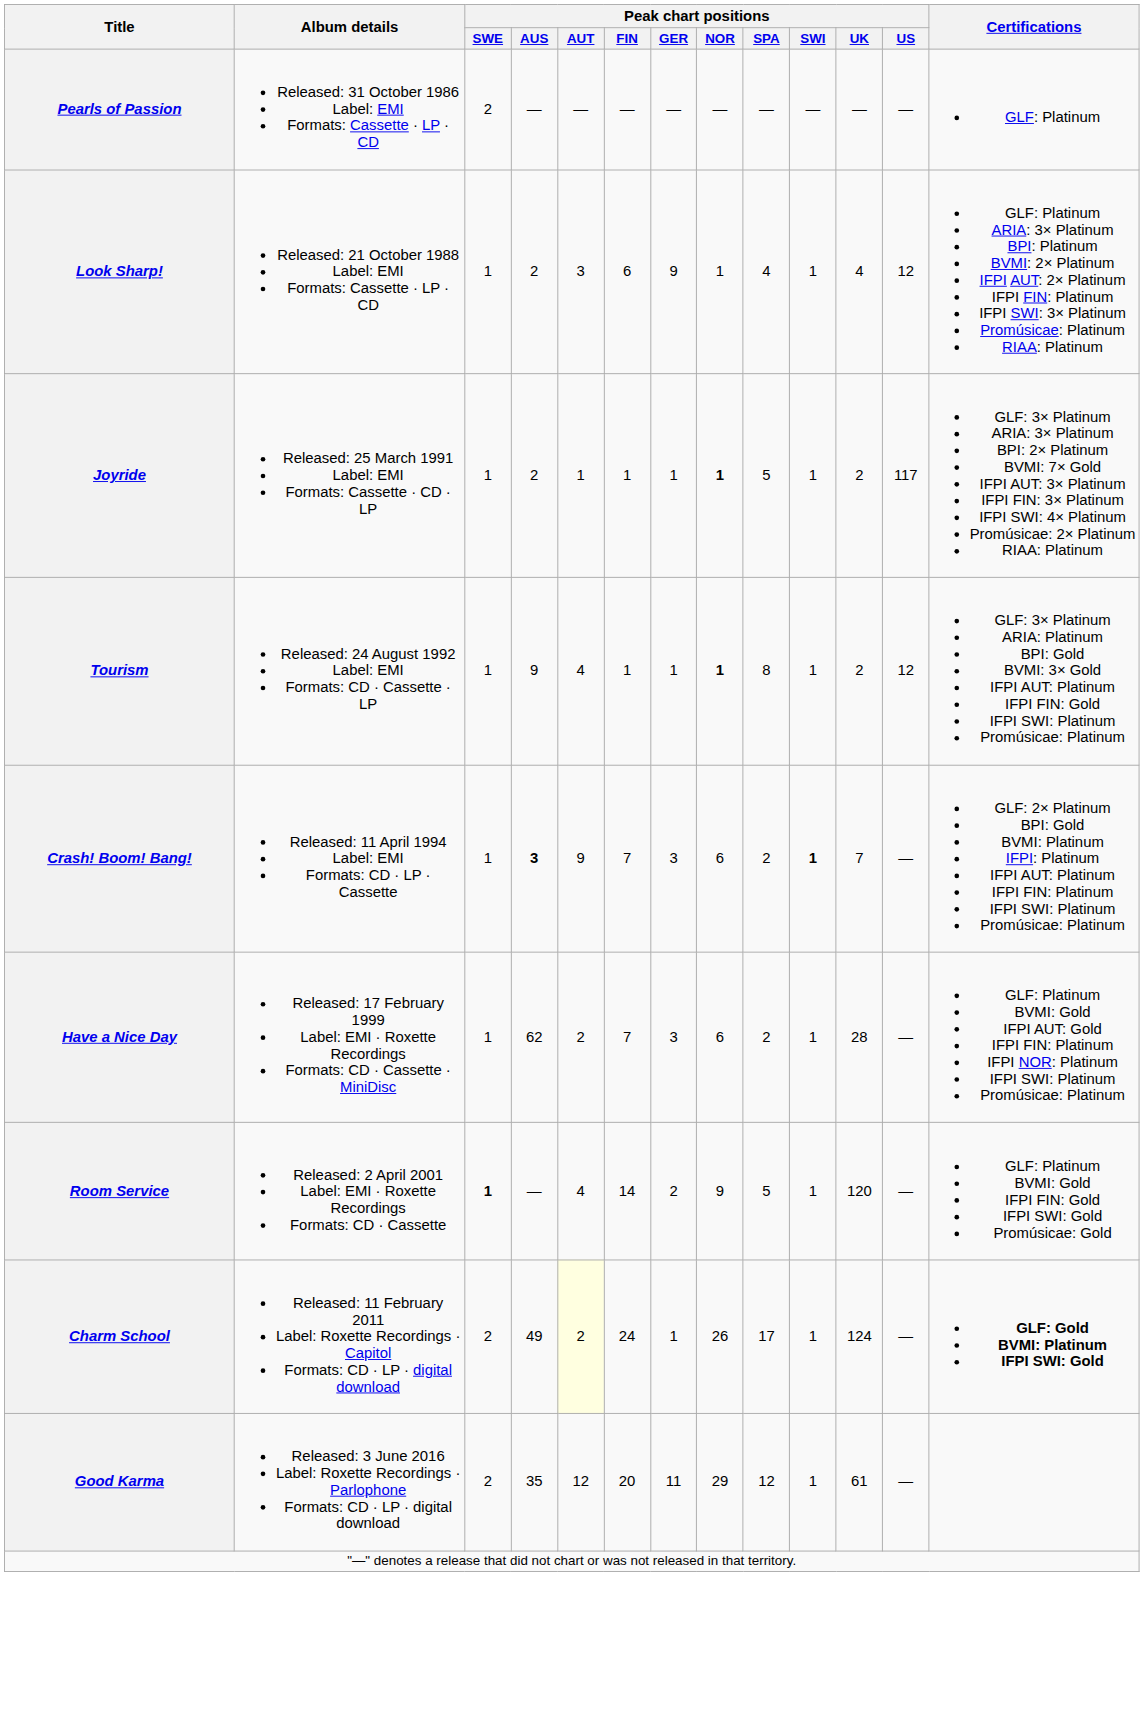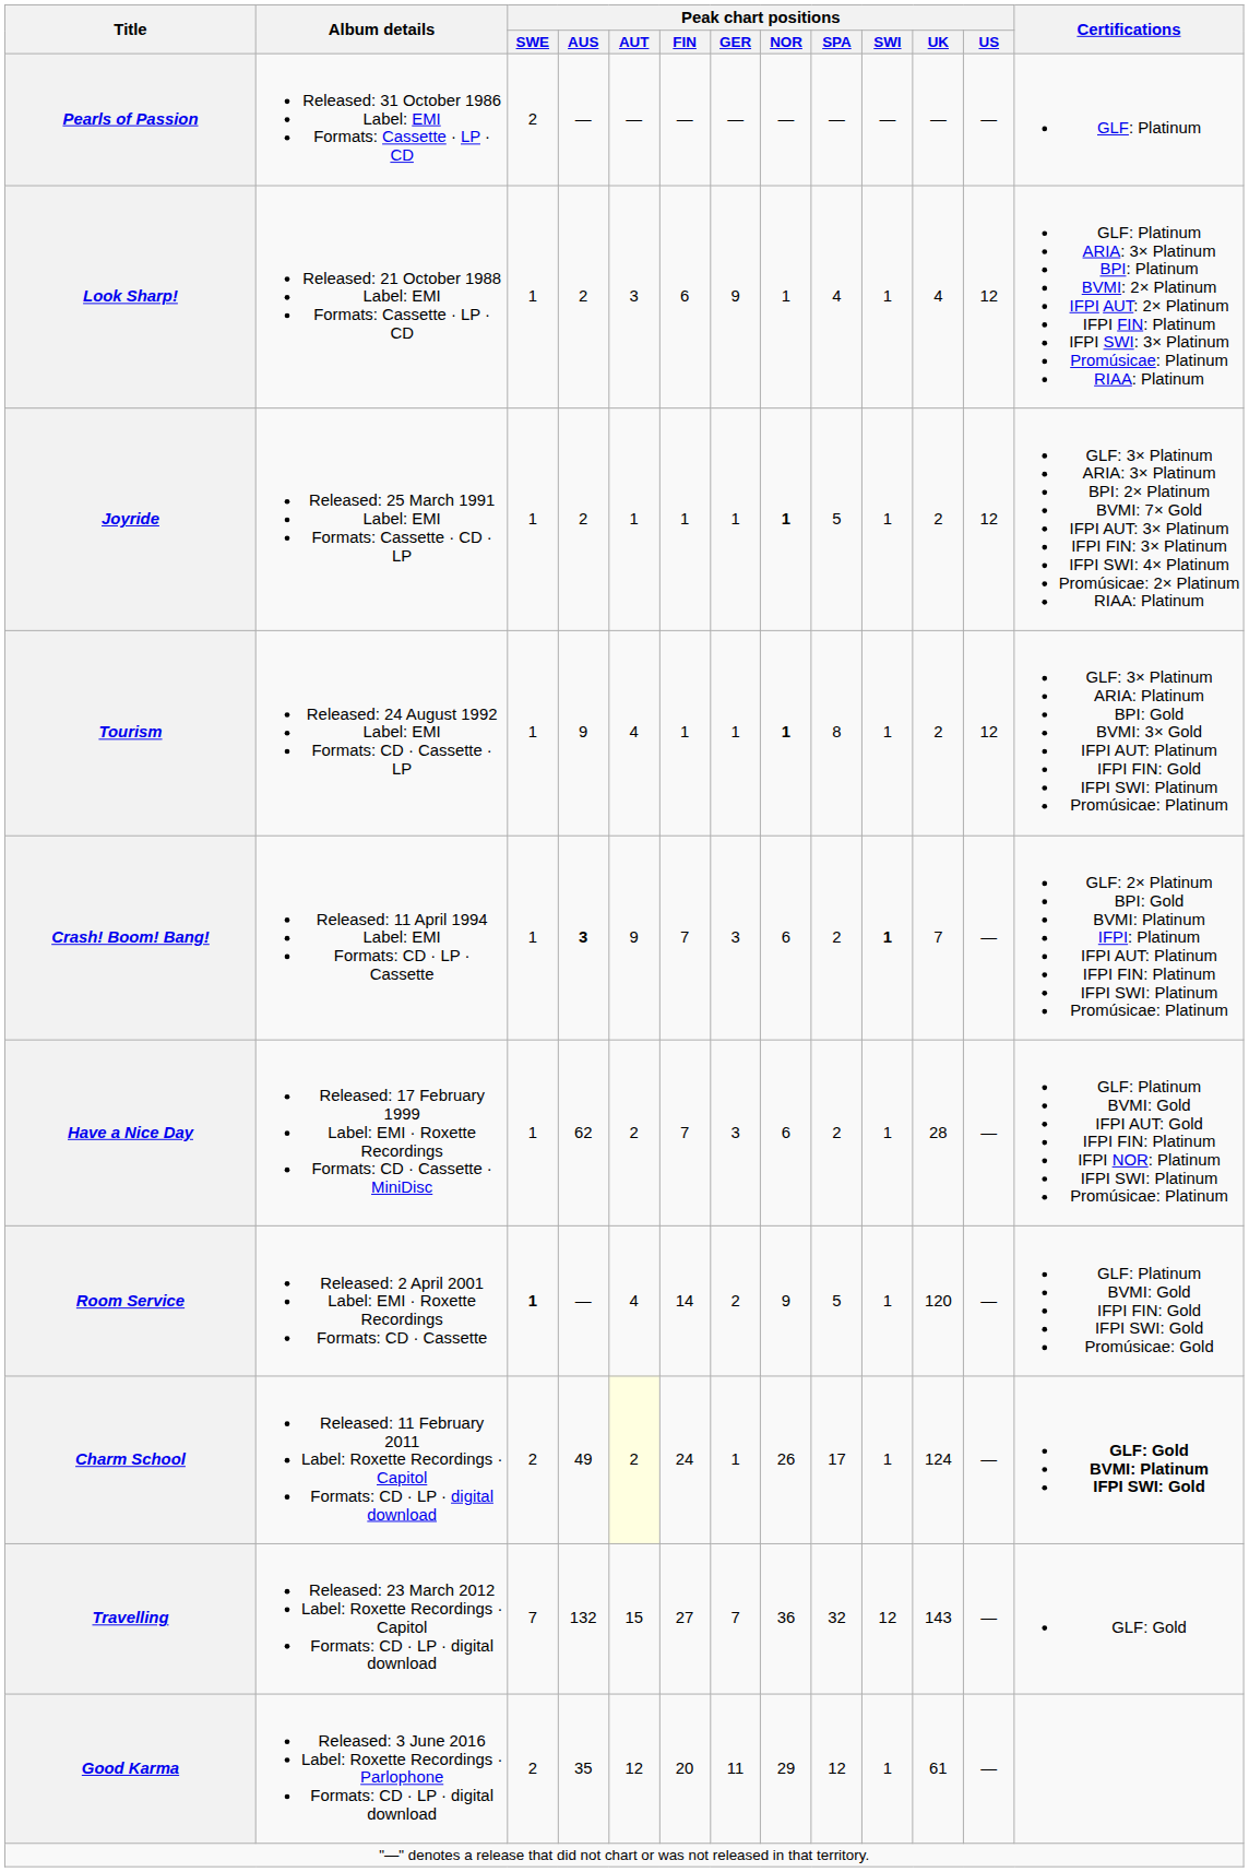Joyride | Peak chart positions / US: 117 -> 12
+ row: Travelling | Released: 23 March 2012 Label: Roxette Recordings · Capitol Formats: CD · LP · digital download | 7 | 132 | 15 | 27 | 7 | 36 | 32 | 12 | 143 | — | GLF: Gold
